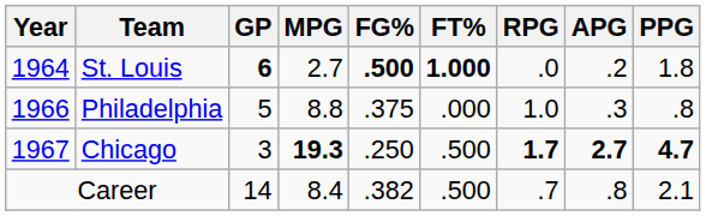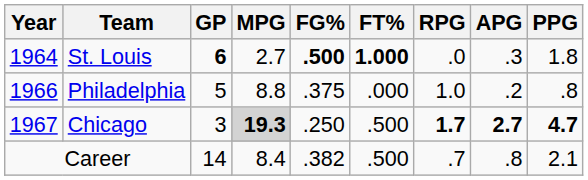St. Louis | APG: .2 -> .3
Philadelphia | APG: .3 -> .2
Chicago | MPG: no background -> lightgrey background
